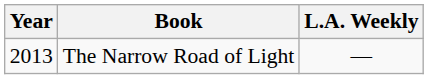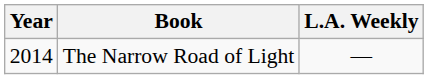The Narrow Road of Light | Year: 2013 -> 2014
